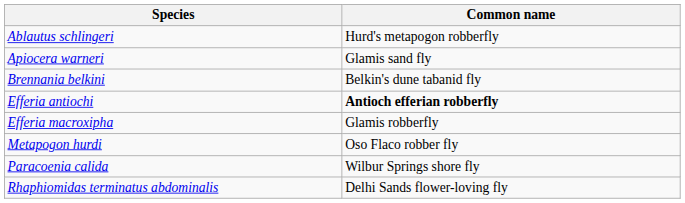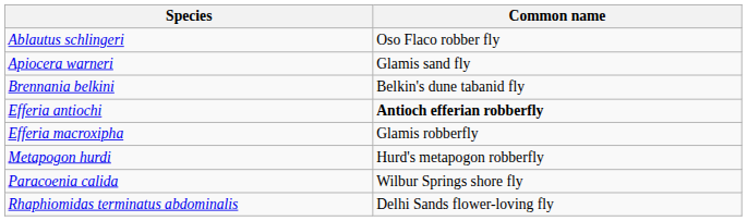Ablautus schlingeri | Common name: Hurd's metapogon robberfly -> Oso Flaco robber fly
Metapogon hurdi | Common name: Oso Flaco robber fly -> Hurd's metapogon robberfly
